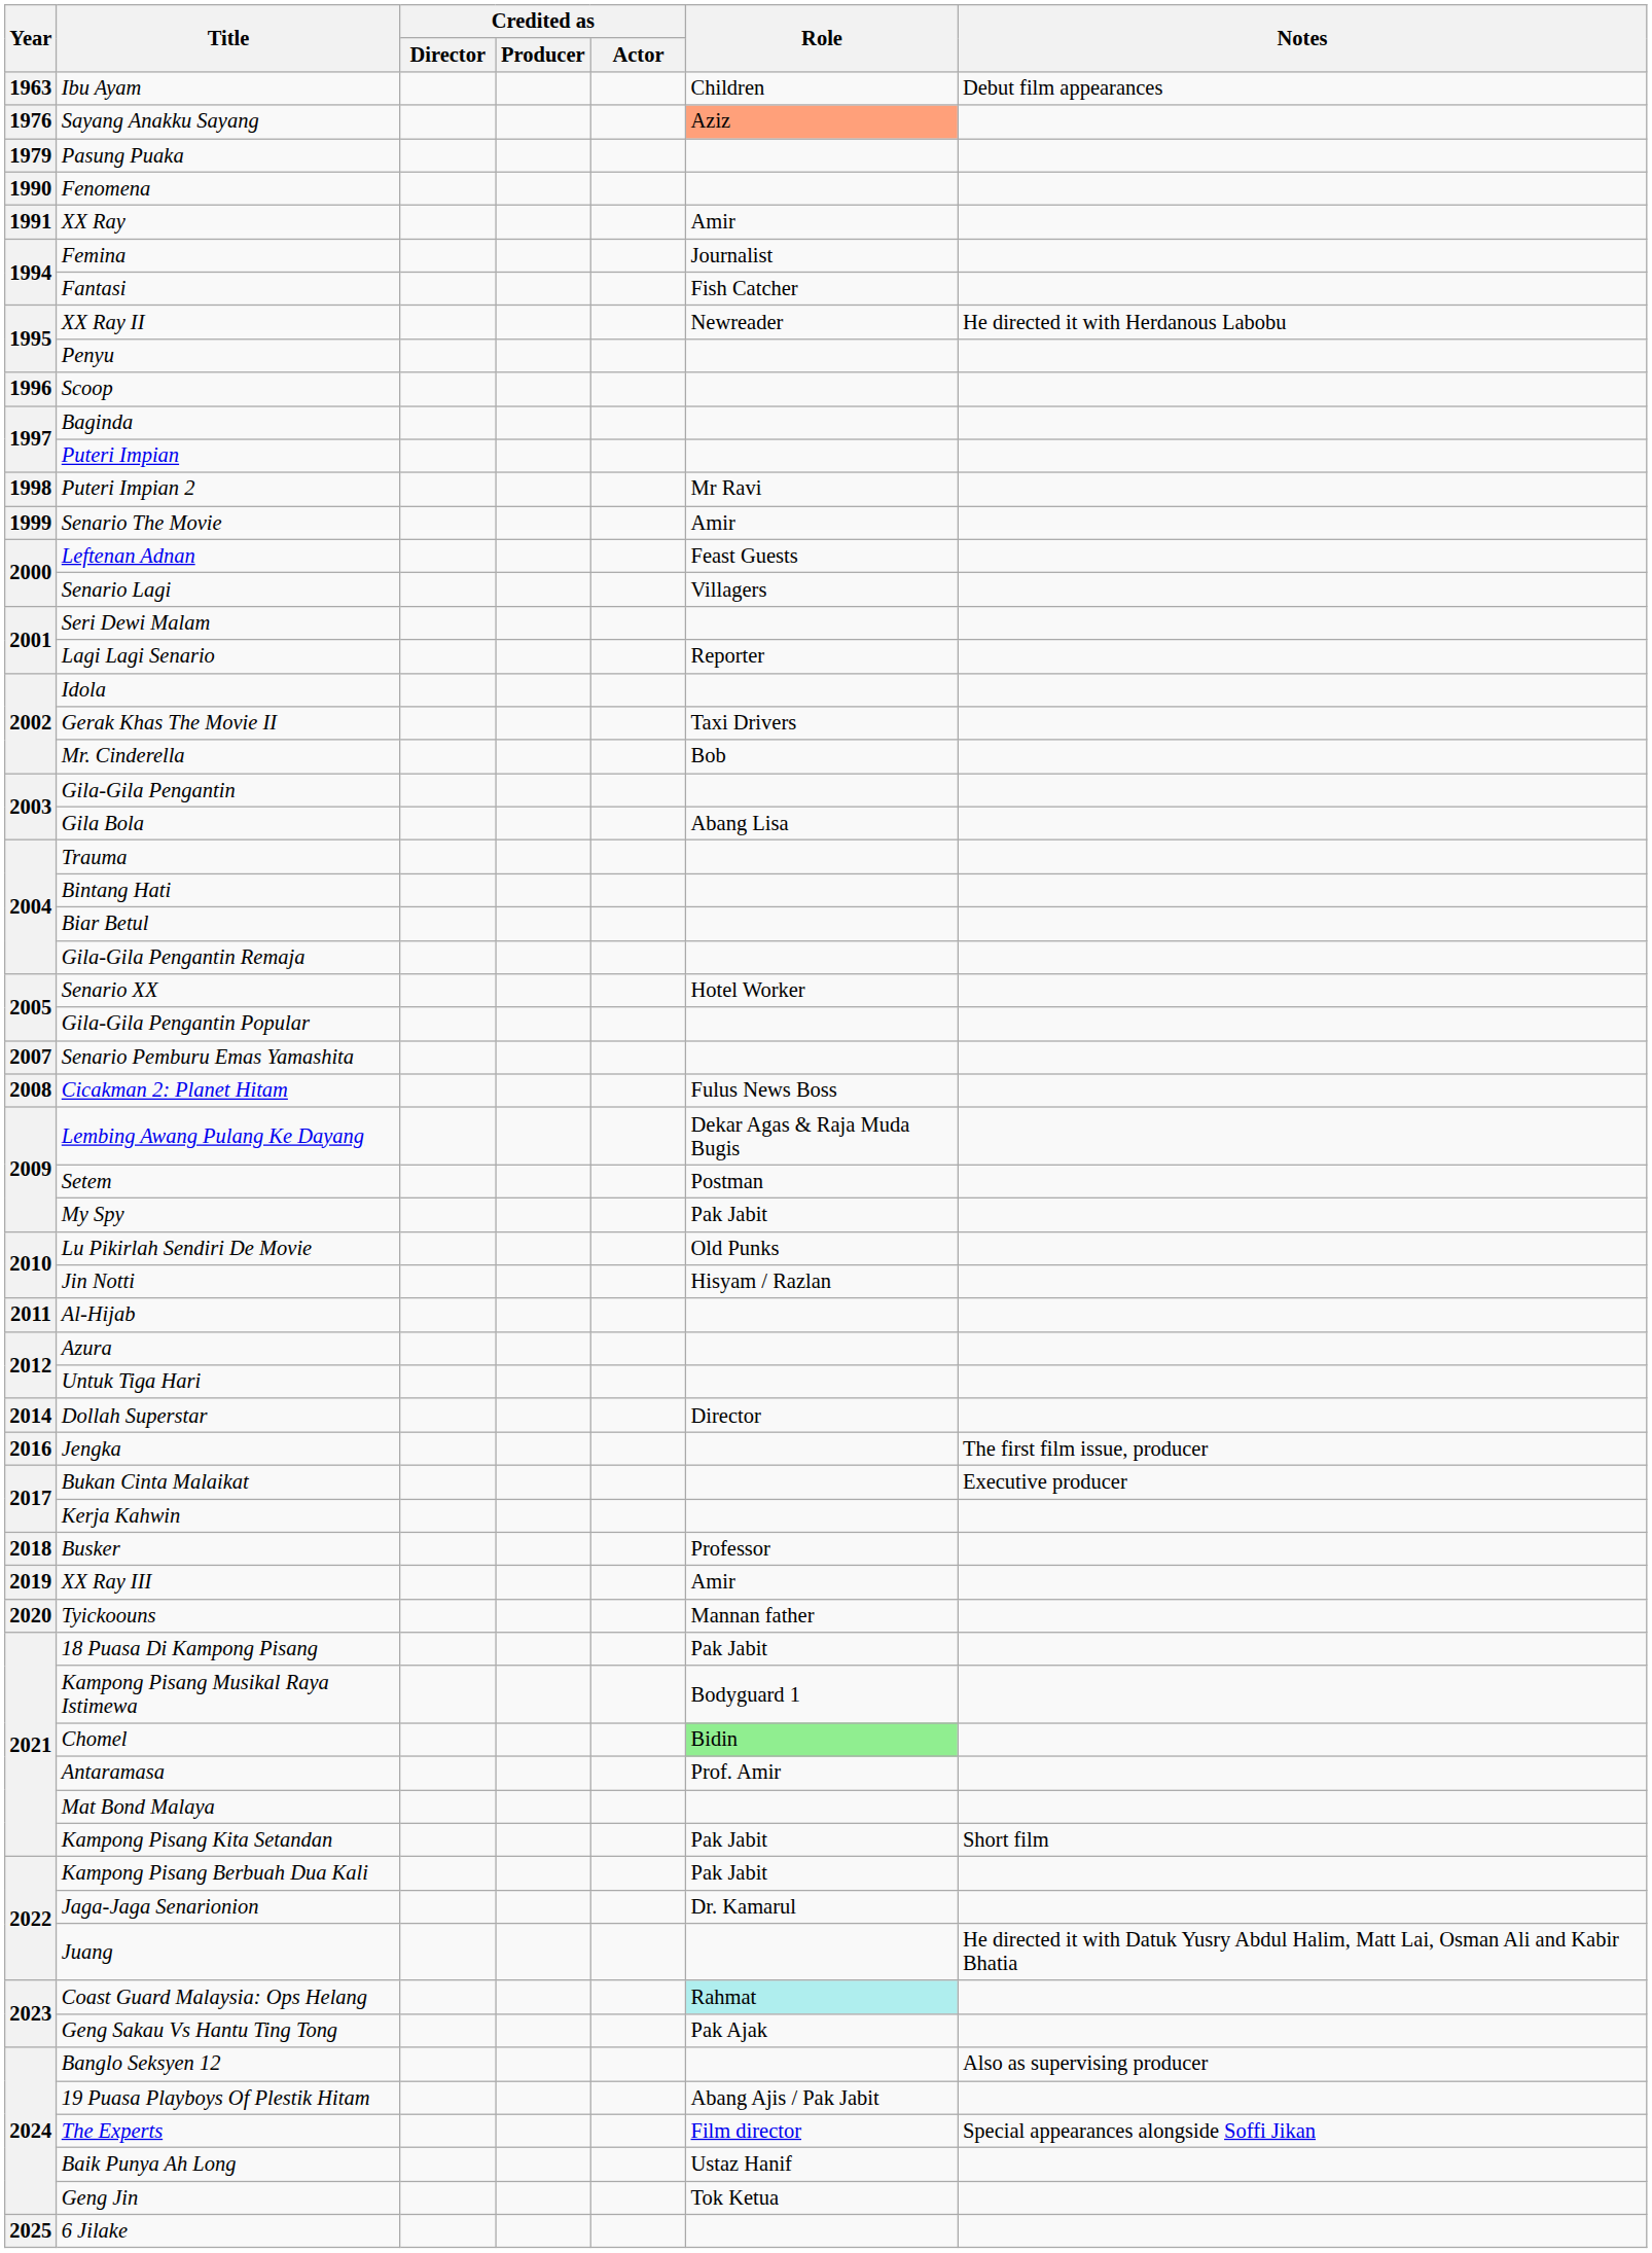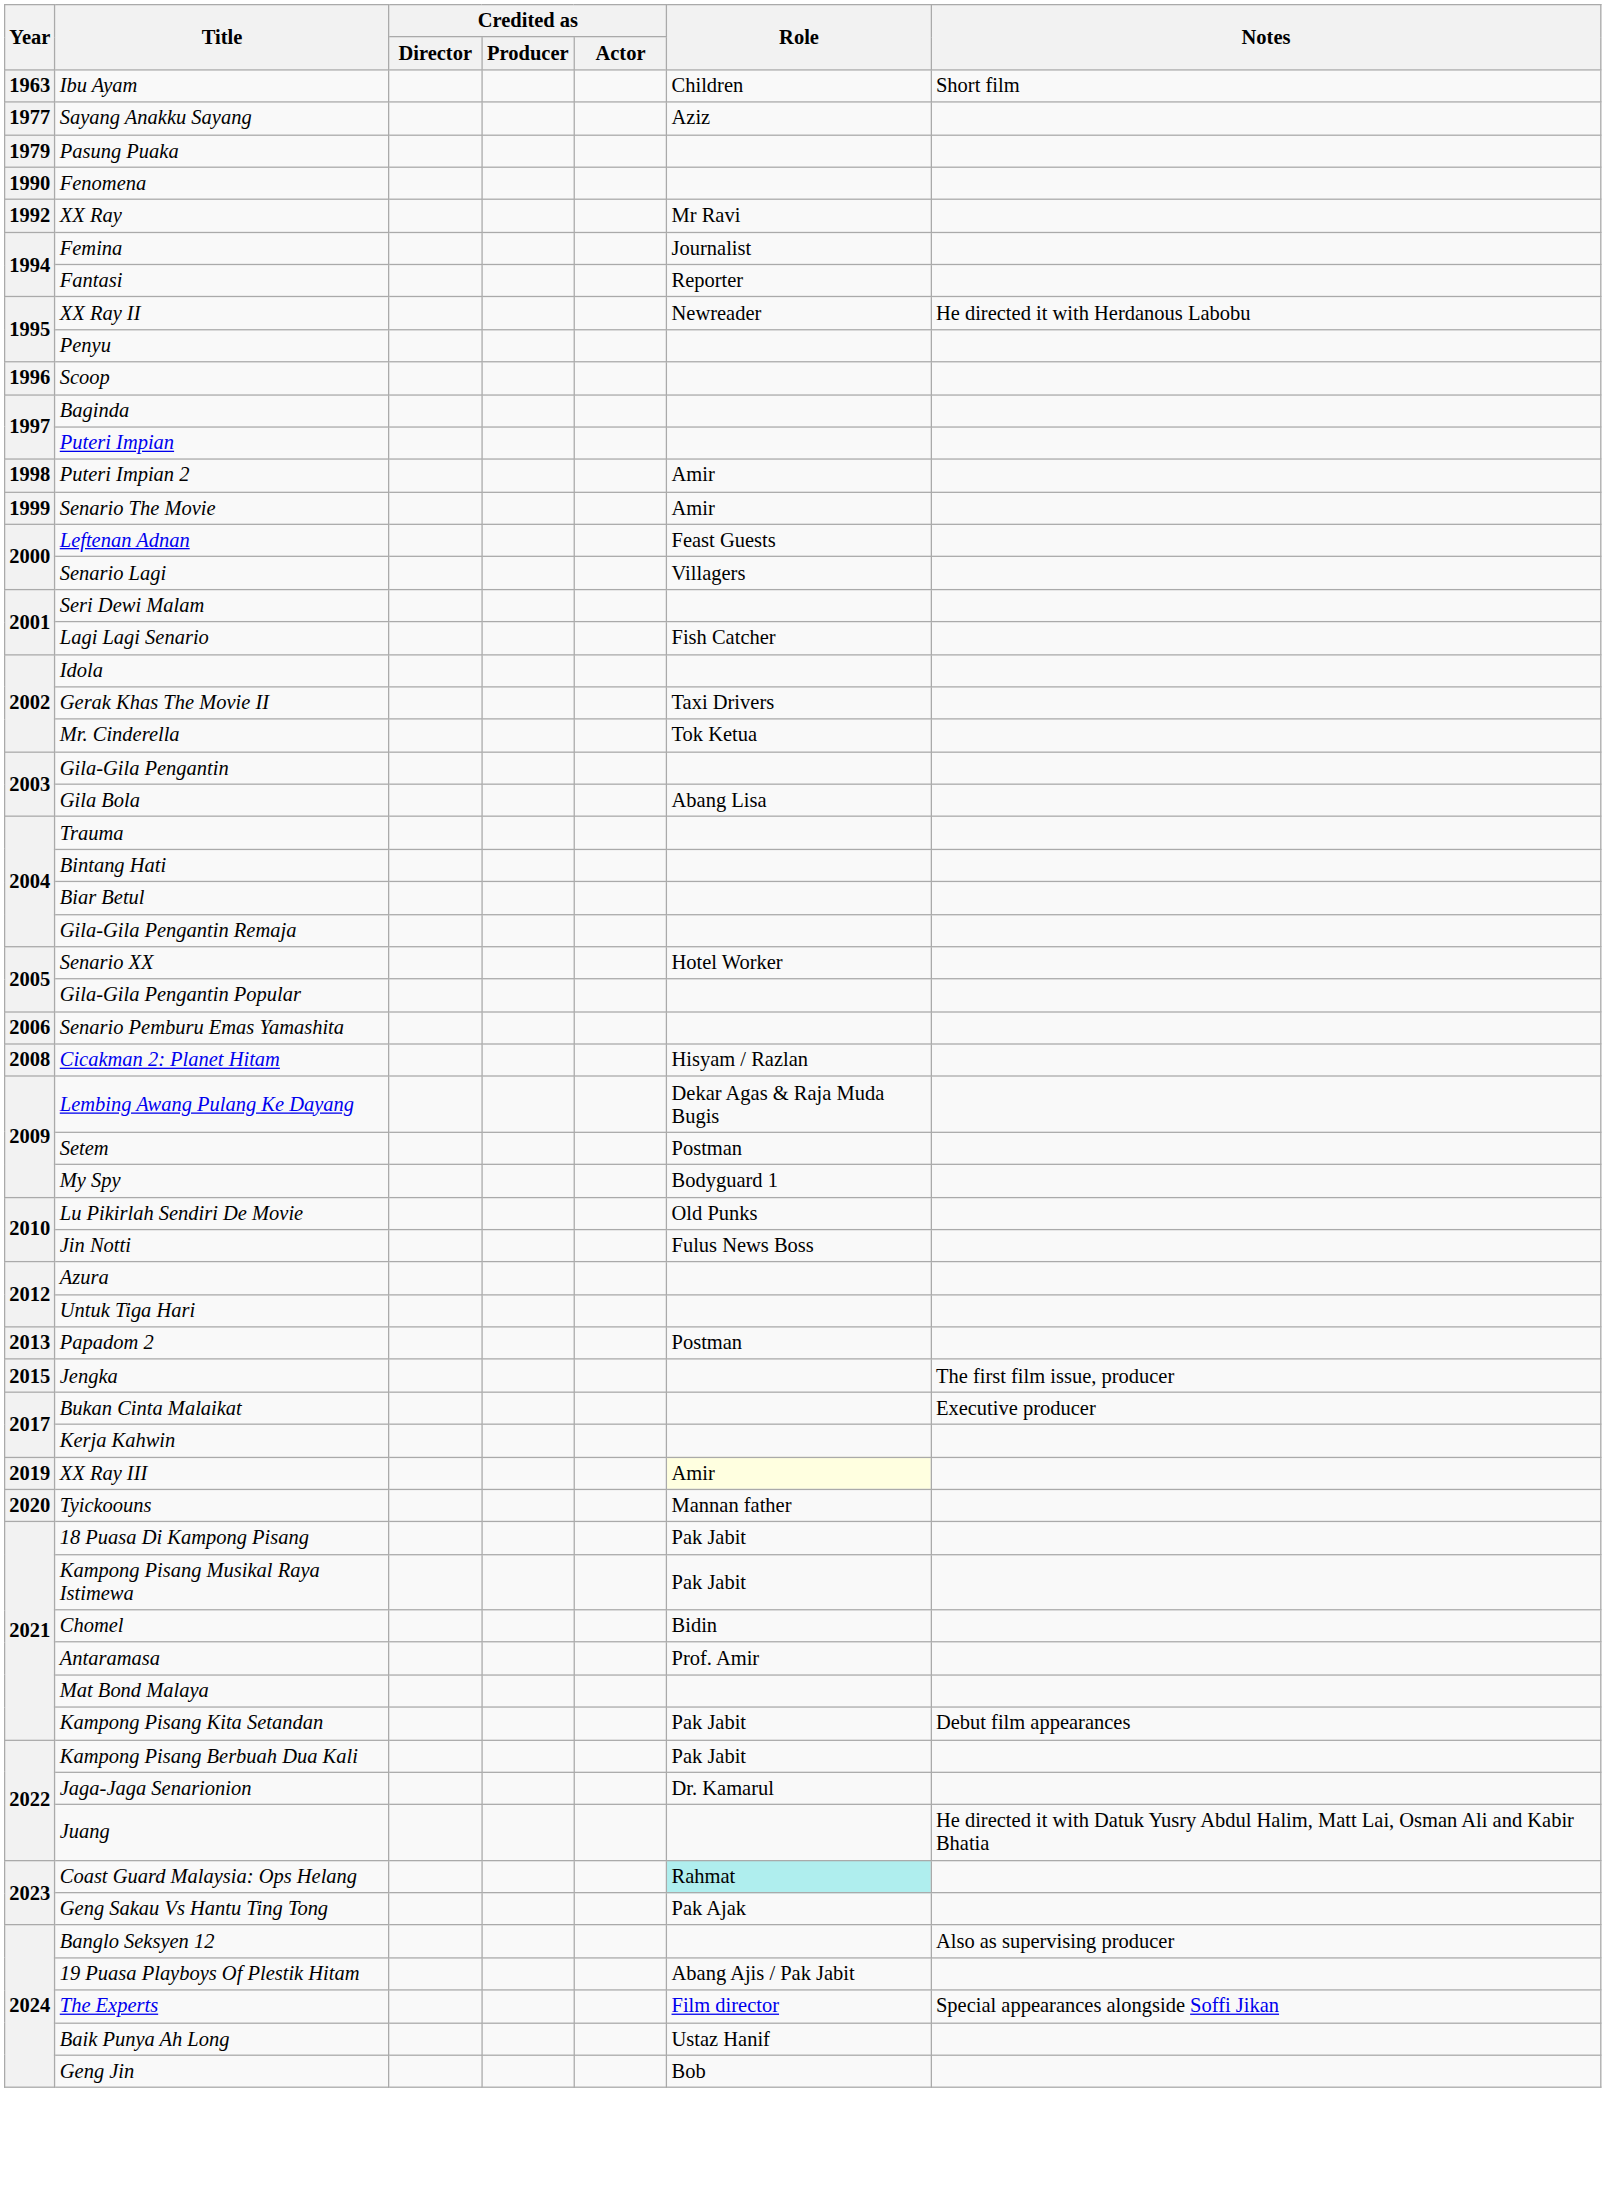Ibu Ayam | Notes: Debut film appearances -> Short film
Sayang Anakku Sayang | Year: 1976 -> 1977
Sayang Anakku Sayang | Role: lightsalmon background -> no background
XX Ray | Year: 1991 -> 1992
XX Ray | Role: Amir -> Mr Ravi
Fantasi | Role: Fish Catcher -> Reporter
Puteri Impian 2 | Role: Mr Ravi -> Amir
Lagi Lagi Senario | Role: Reporter -> Fish Catcher
Mr. Cinderella | Role: Bob -> Tok Ketua
Senario Pemburu Emas Yamashita | Year: 2007 -> 2006
Cicakman 2: Planet Hitam | Role: Fulus News Boss -> Hisyam / Razlan
My Spy | Role: Pak Jabit -> Bodyguard 1
Jin Notti | Role: Hisyam / Razlan -> Fulus News Boss
- row: 2011 | Al-Hijab
+ row: 2013 | Papadom 2 | Postman
- row: 2014 | Dollah Superstar | Director
Jengka | Year: 2016 -> 2015
- row: 2018 | Busker | Professor
XX Ray III | Role: no background -> lightyellow background
Kampong Pisang Musikal Raya Istimewa | Role: Bodyguard 1 -> Pak Jabit
Chomel | Role: lightgreen background -> no background
Kampong Pisang Kita Setandan | Notes: Short film -> Debut film appearances
Geng Jin | Role: Tok Ketua -> Bob
- row: 2025 | 6 Jilake
